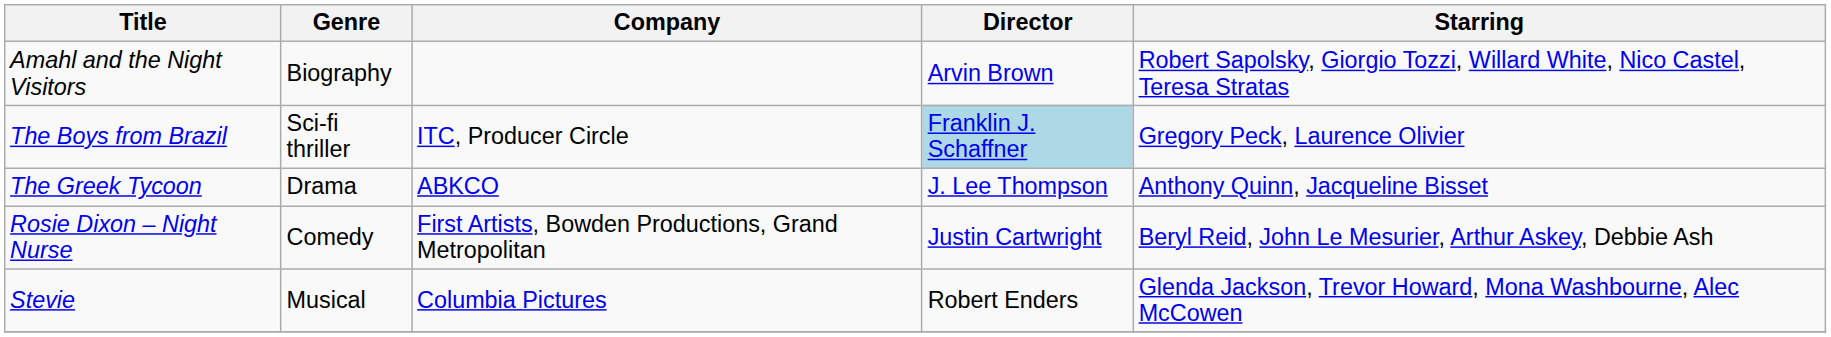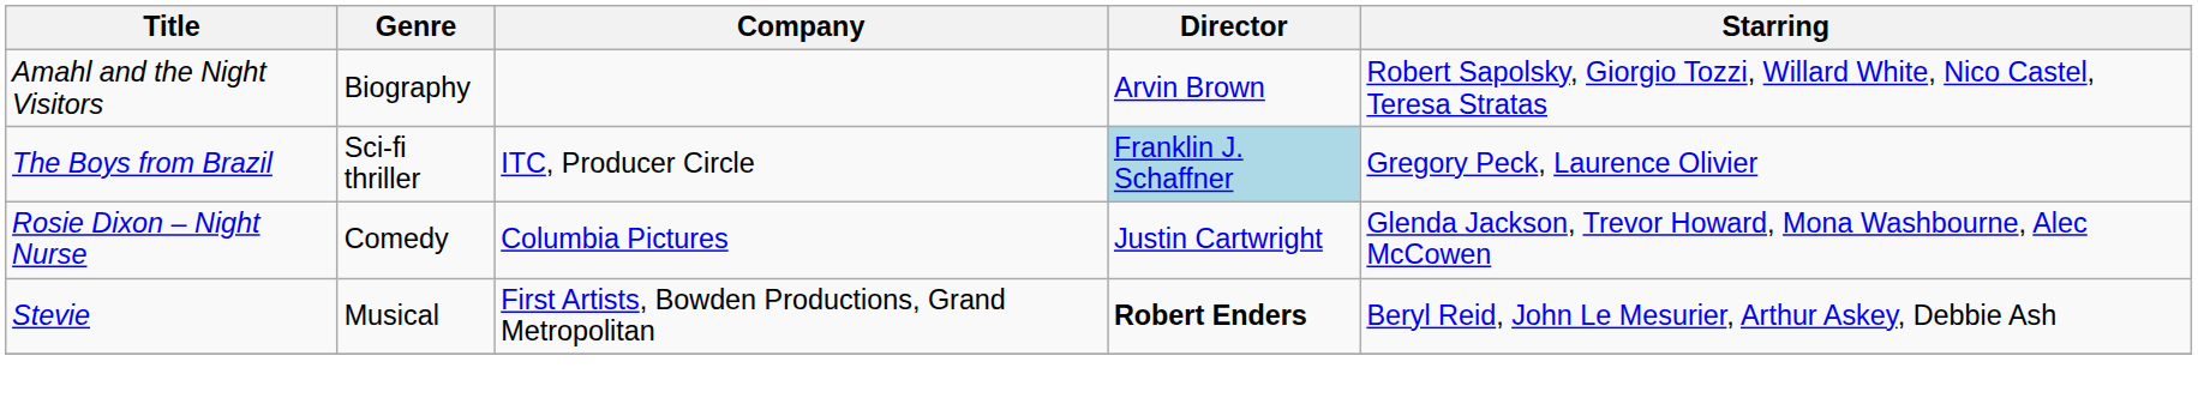- row: The Greek Tycoon | Drama | ABKCO | J. Lee Thompson | Anthony Quinn, Jacqueline Bisset
Rosie Dixon – Night Nurse | Company: First Artists, Bowden Productions, Grand Metropolitan -> Columbia Pictures
Rosie Dixon – Night Nurse | Starring: Beryl Reid, John Le Mesurier, Arthur Askey, Debbie Ash -> Glenda Jackson, Trevor Howard, Mona Washbourne, Alec McCowen
Stevie | Company: Columbia Pictures -> First Artists, Bowden Productions, Grand Metropolitan
Stevie | Director: normal -> bold
Stevie | Starring: Glenda Jackson, Trevor Howard, Mona Washbourne, Alec McCowen -> Beryl Reid, John Le Mesurier, Arthur Askey, Debbie Ash
